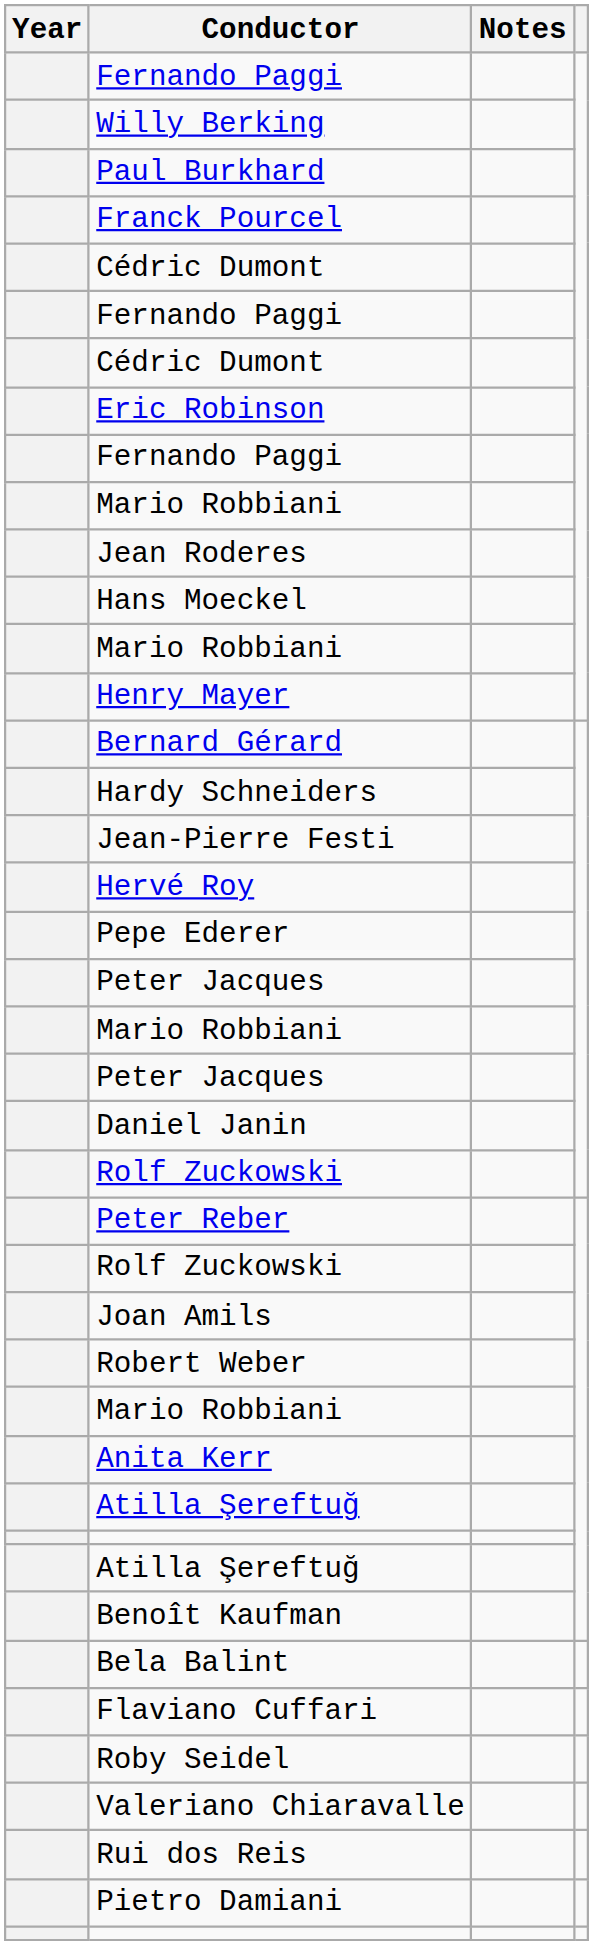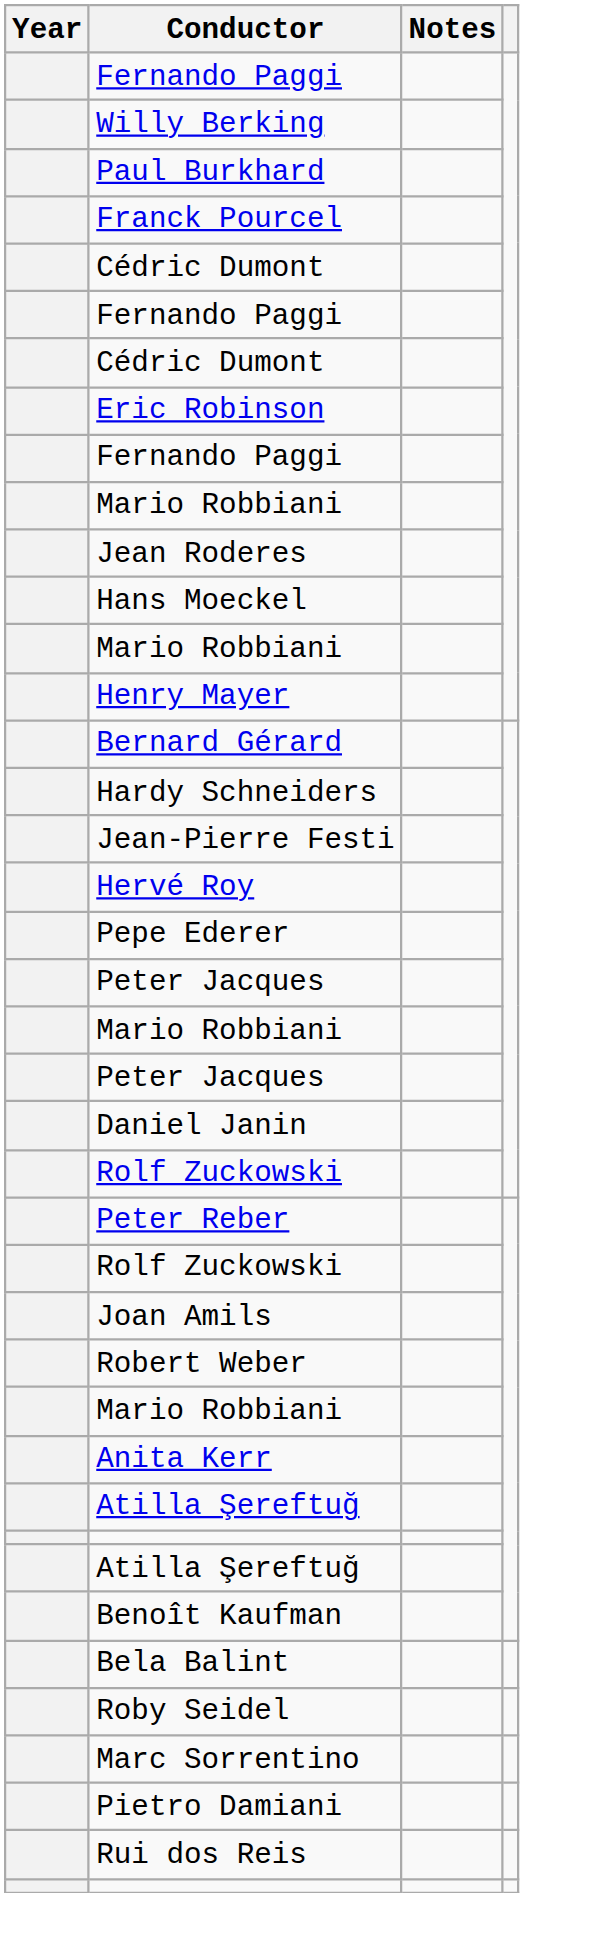- row: Flaviano Cuffari
+ row: Marc Sorrentino
- row: Valeriano Chiaravalle
rows swapped: Rui dos Reis <-> Pietro Damiani
